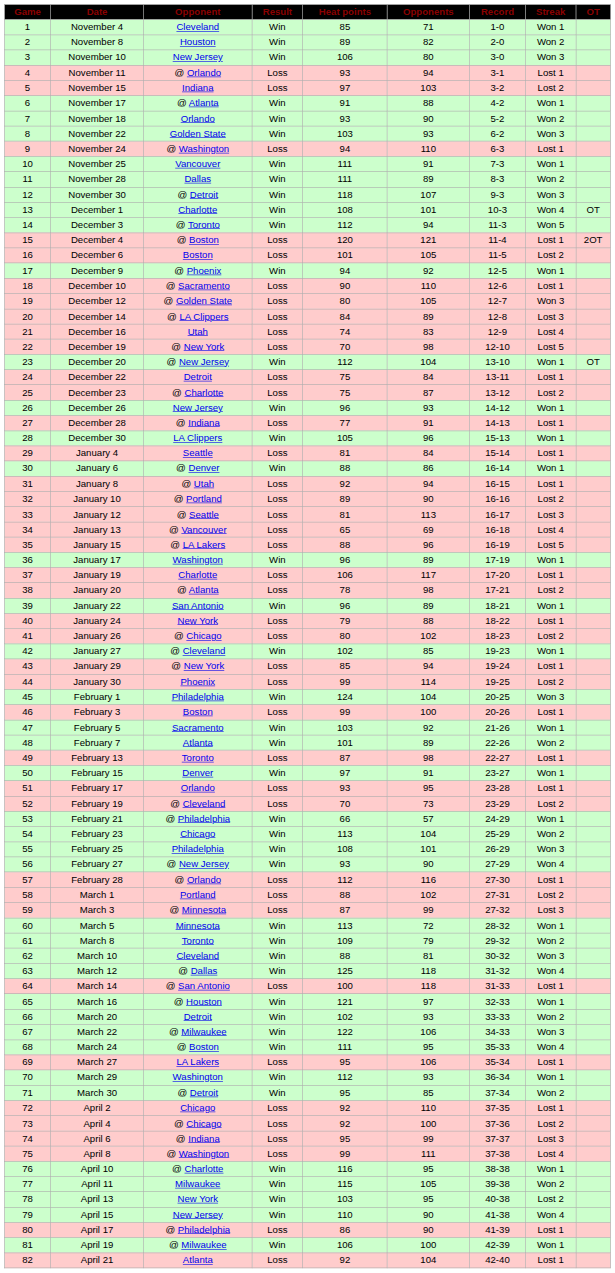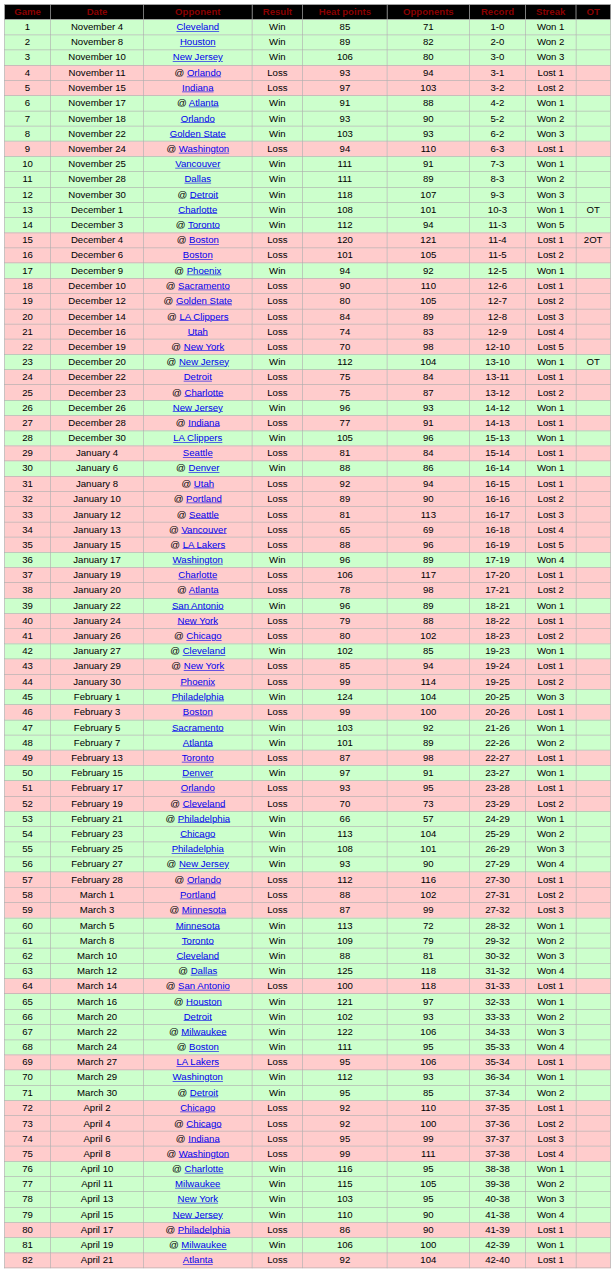December 1 | Streak: Won 4 -> Won 1
December 12 | Streak: Won 3 -> Lost 2
January 17 | Streak: Won 1 -> Won 4
April 13 | Streak: Lost 2 -> Won 3
